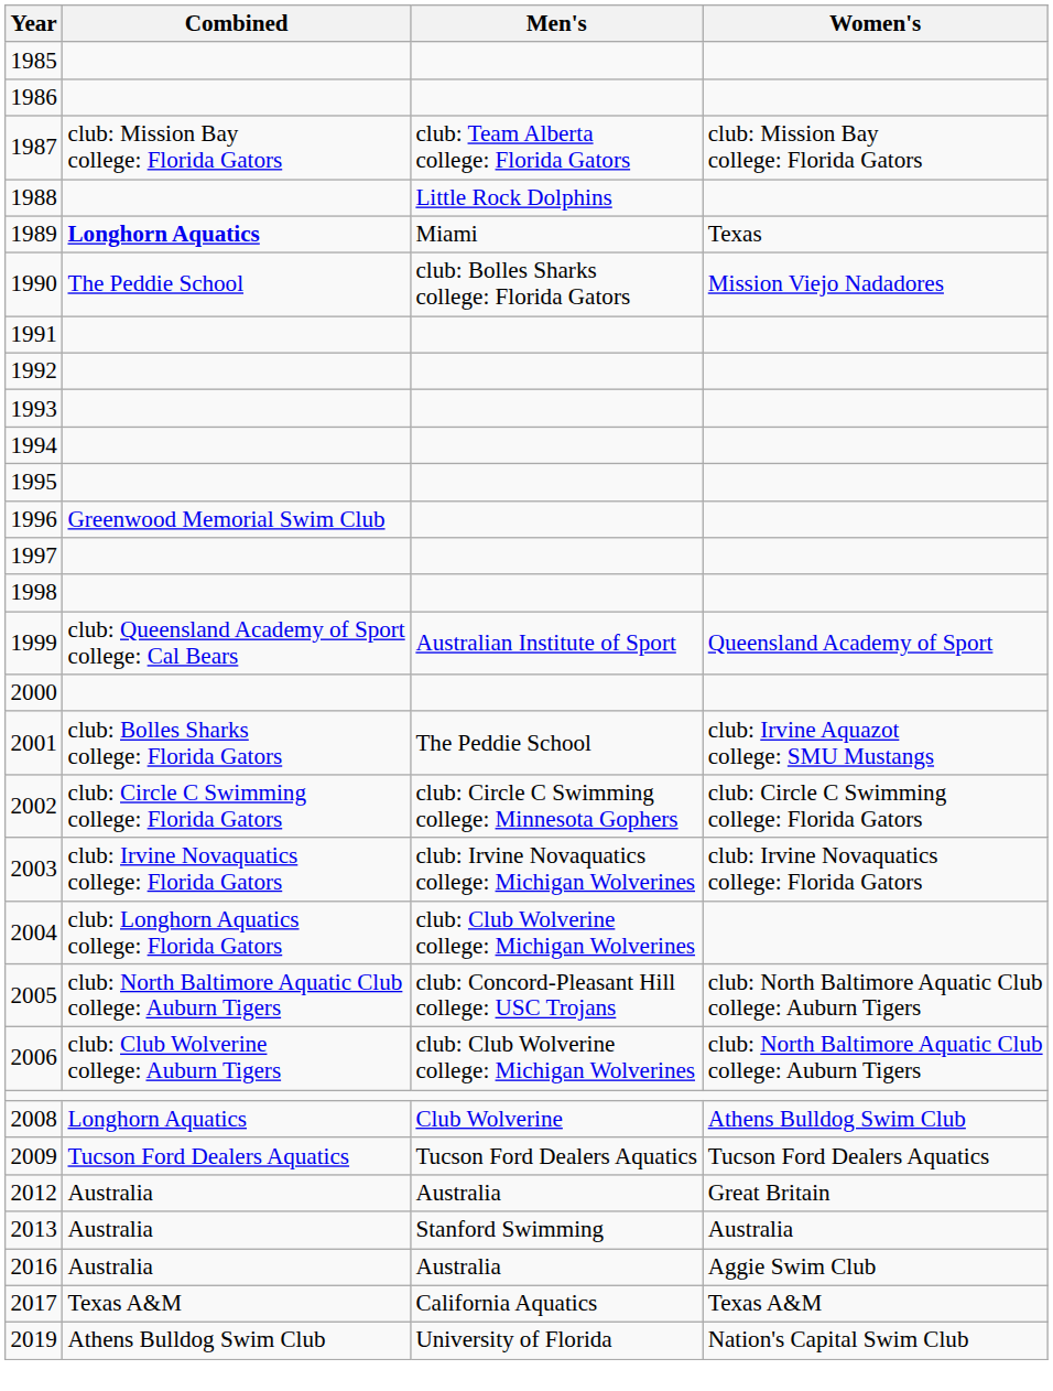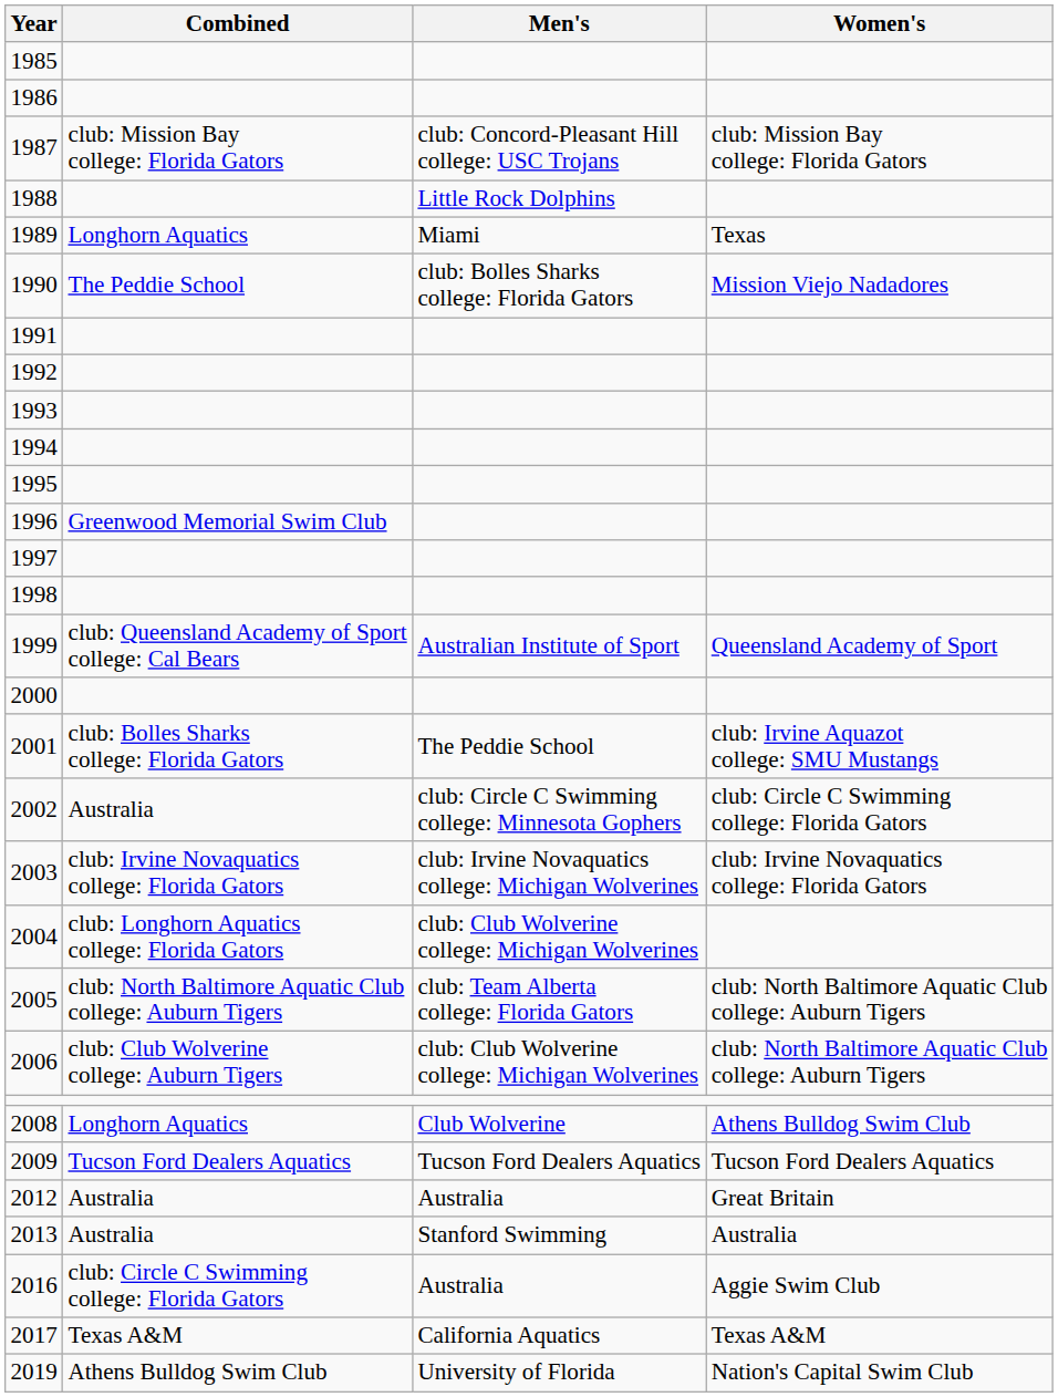1987 | Men's: club: Team Alberta college: Florida Gators -> club: Concord-Pleasant Hill college: USC Trojans
1989 | Combined: bold -> normal
2002 | Combined: club: Circle C Swimming college: Florida Gators -> Australia
2005 | Men's: club: Concord-Pleasant Hill college: USC Trojans -> club: Team Alberta college: Florida Gators
2016 | Combined: Australia -> club: Circle C Swimming college: Florida Gators
